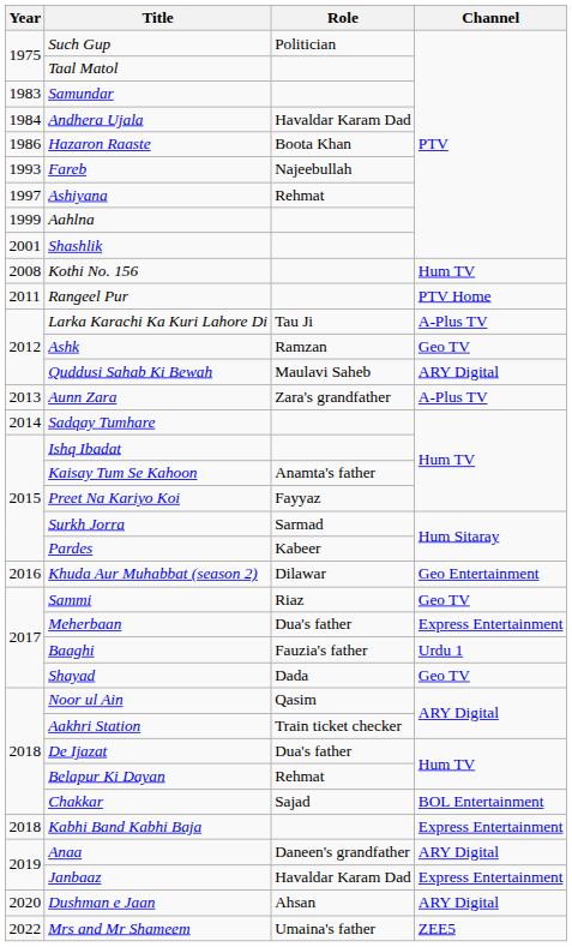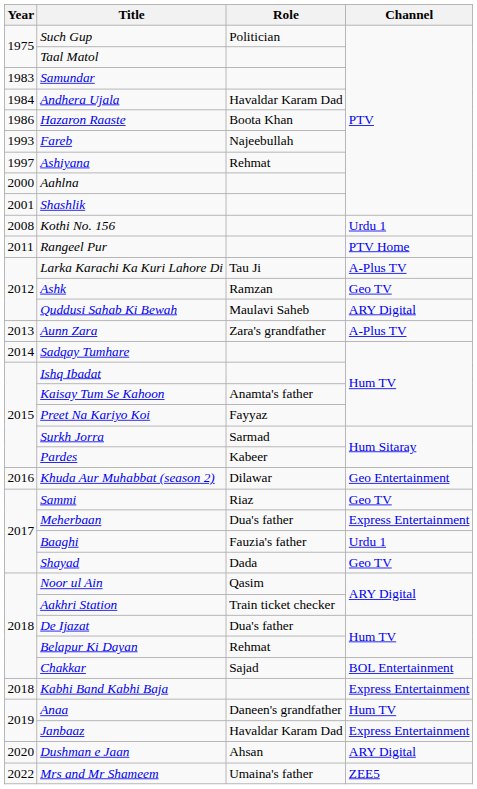Aahlna | Year: 1999 -> 2000
Kothi No. 156 | Channel: Hum TV -> Urdu 1
Anaa | Channel: ARY Digital -> Hum TV
